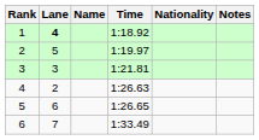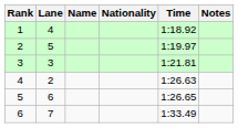columns swapped: Nationality <-> Time
1 | Lane: bold -> normal
